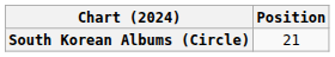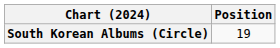South Korean Albums (Circle) | Position: 21 -> 19
